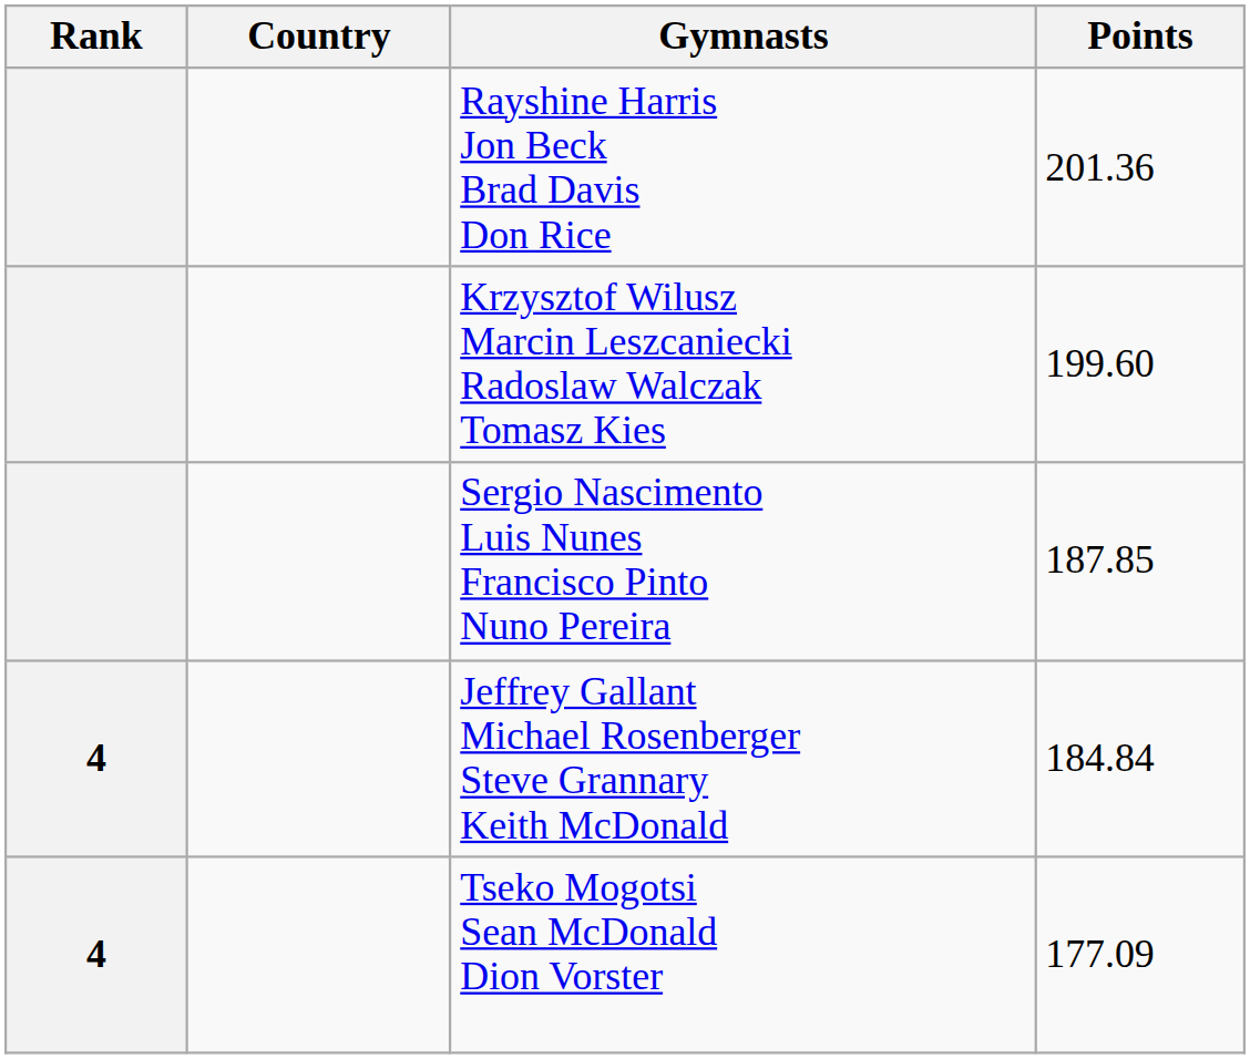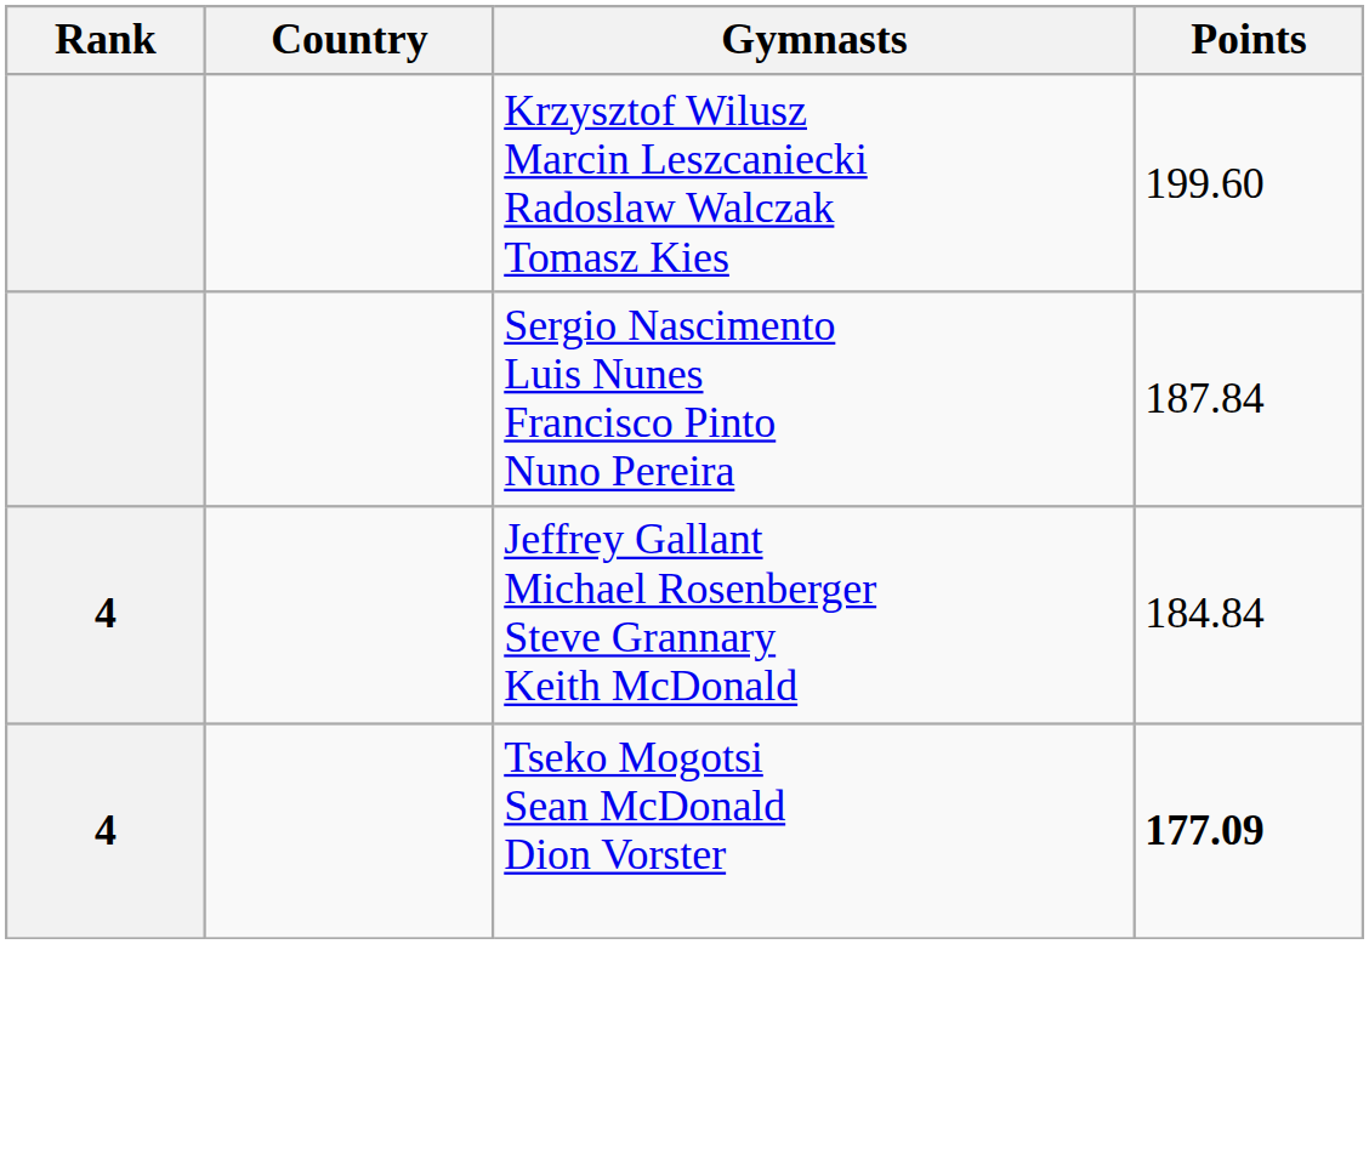- row: Rayshine Harris Jon Beck Brad Davis Don Rice | 201.36
Sergio Nascimento Luis Nunes Francisco Pinto Nuno Pereira | Points: 187.85 -> 187.84
Tseko Mogotsi Sean McDonald Dion Vorster | Points: normal -> bold
